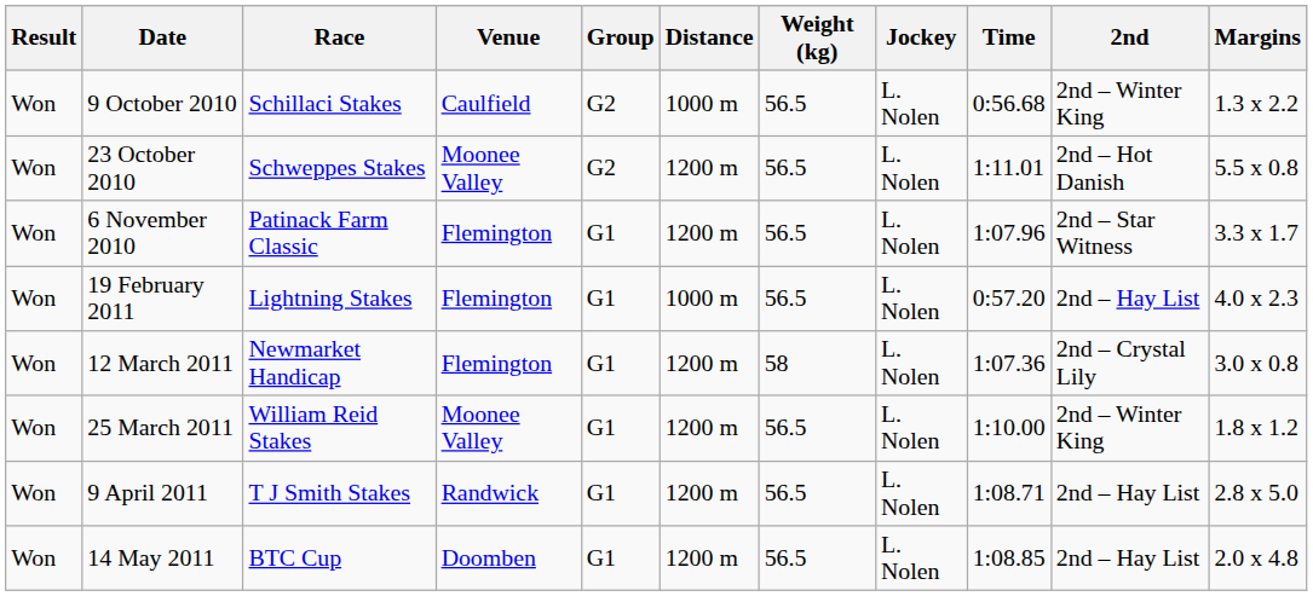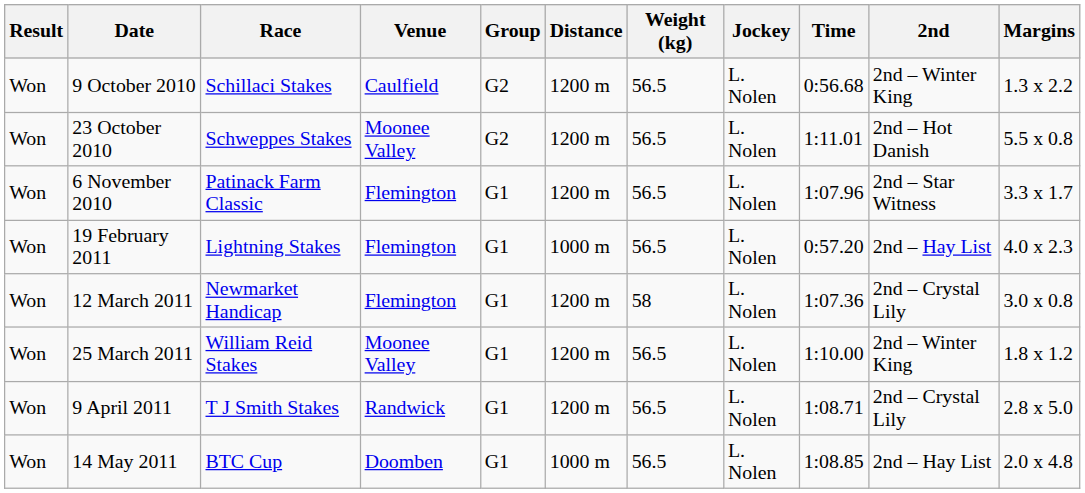9 October 2010 | Distance: 1000 m -> 1200 m
9 April 2011 | 2nd: 2nd – Hay List -> 2nd – Crystal Lily
14 May 2011 | Distance: 1200 m -> 1000 m
